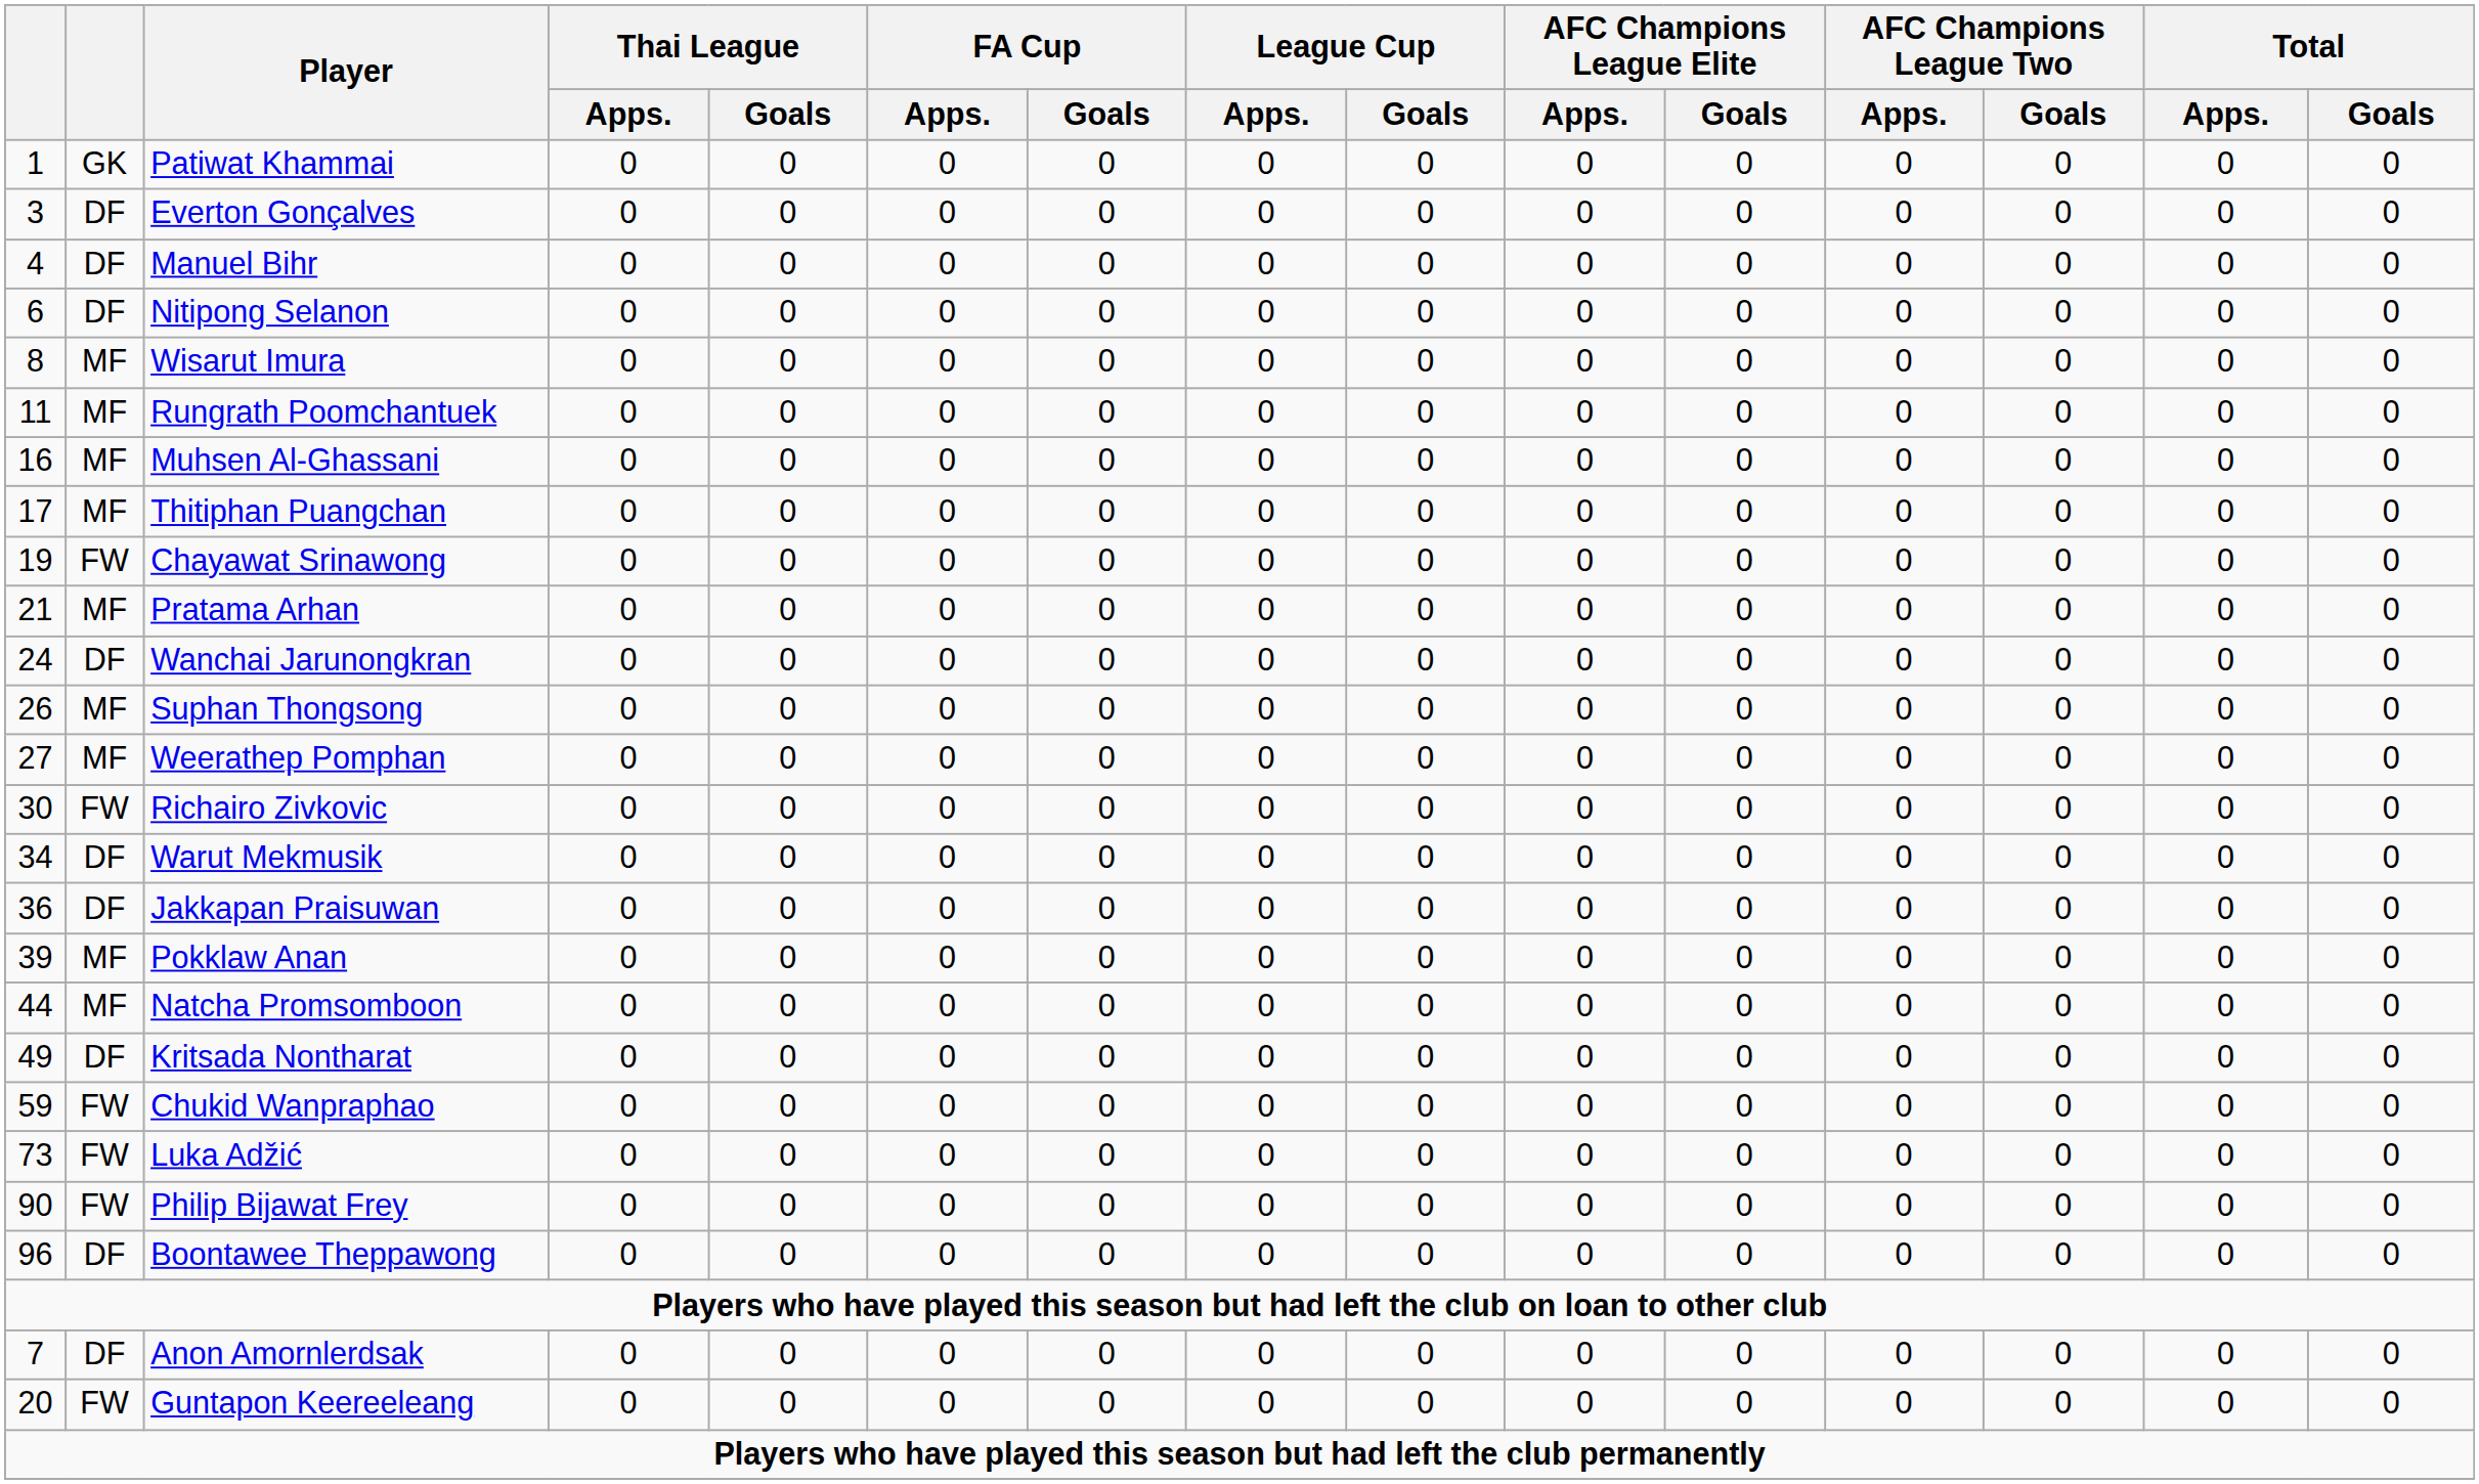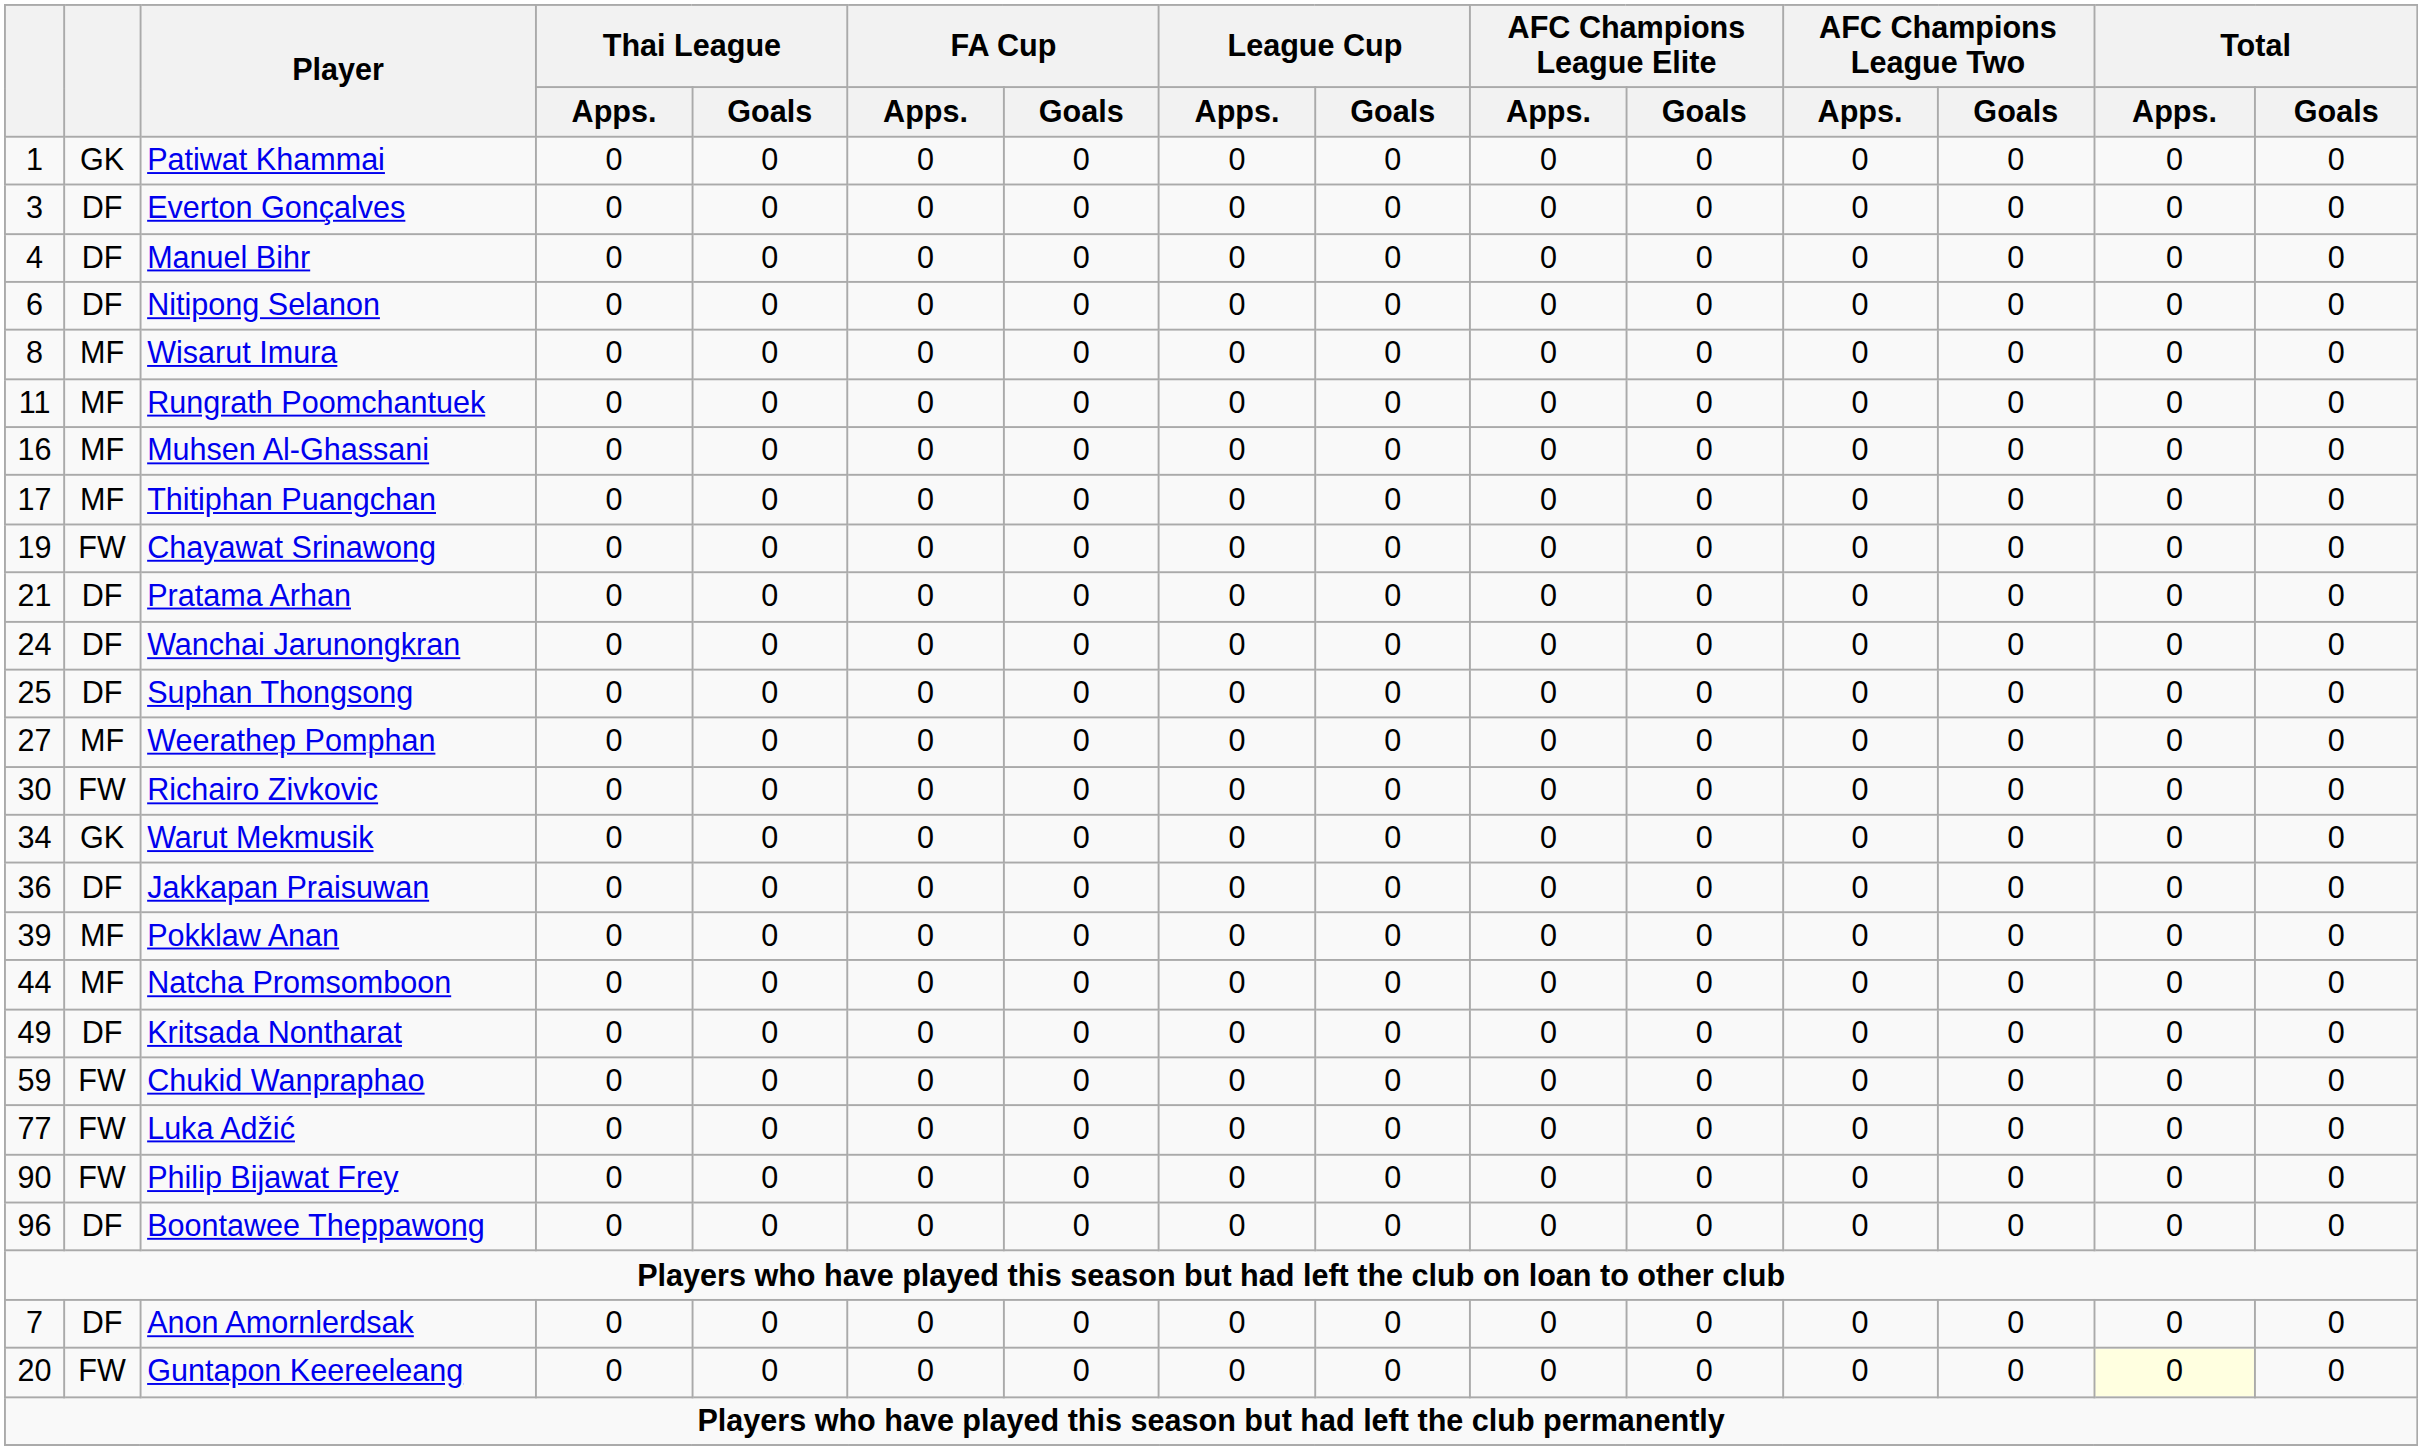Pratama Arhan | column 2: MF -> DF
Suphan Thongsong | column 1: 26 -> 25
Suphan Thongsong | column 2: MF -> DF
Warut Mekmusik | column 2: DF -> GK
Luka Adžić | column 1: 73 -> 77
Guntapon Keereeleang | Total / Apps.: no background -> lightyellow background
